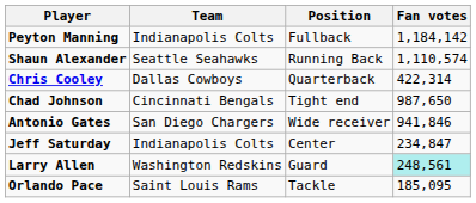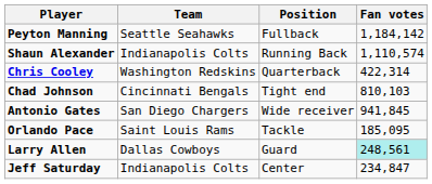Peyton Manning | Team: Indianapolis Colts -> Seattle Seahawks
Shaun Alexander | Team: Seattle Seahawks -> Indianapolis Colts
Chris Cooley | Team: Dallas Cowboys -> Washington Redskins
Chad Johnson | Fan votes: 987,650 -> 810,103
Antonio Gates | Fan votes: 941,846 -> 941,845
rows swapped: Jeff Saturday <-> Orlando Pace
Larry Allen | Team: Washington Redskins -> Dallas Cowboys
